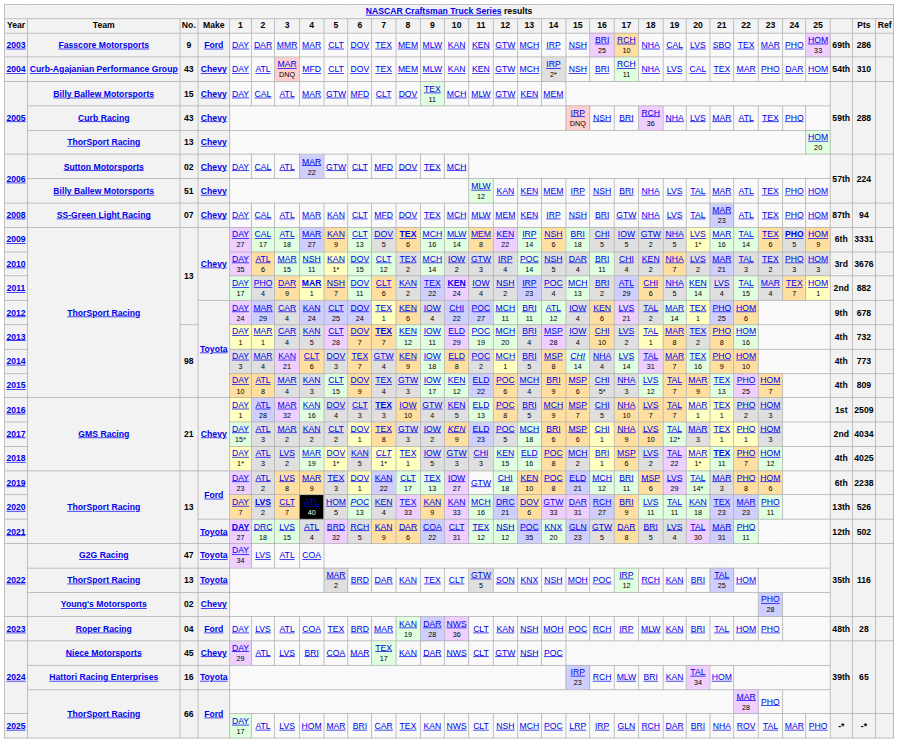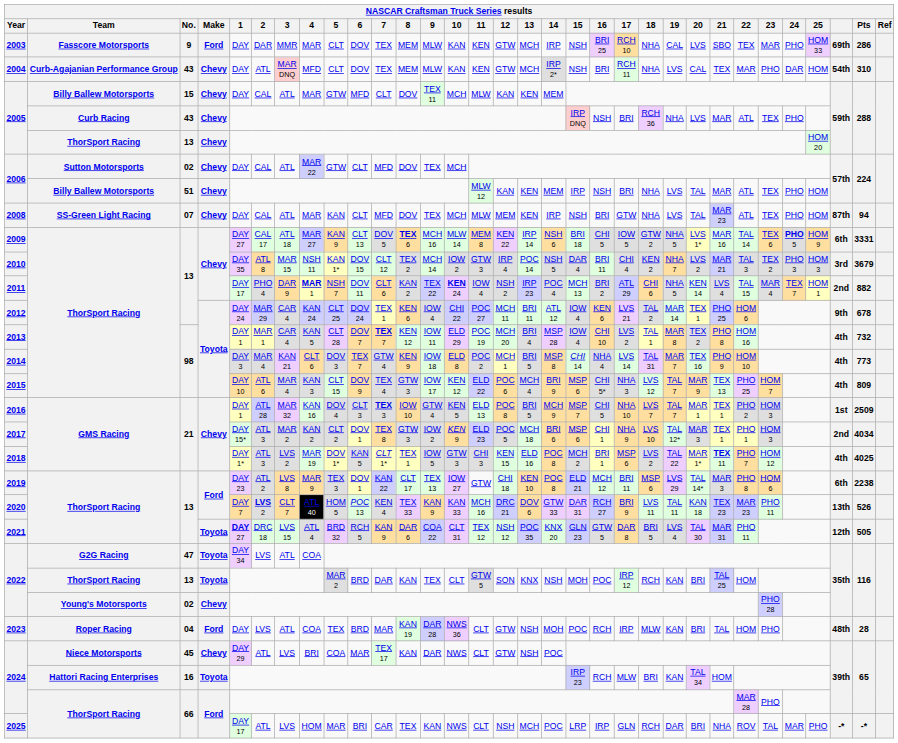2005 / 15 | 12: GTW -> KAN
2010 | 2: ATL 6 -> ATL 8
2010 | Pts: 3676 -> 3679
2015 | 2: ATL 8 -> ATL 6
2021 | Pts: 502 -> 505
2023 | 12: KAN -> GTW
